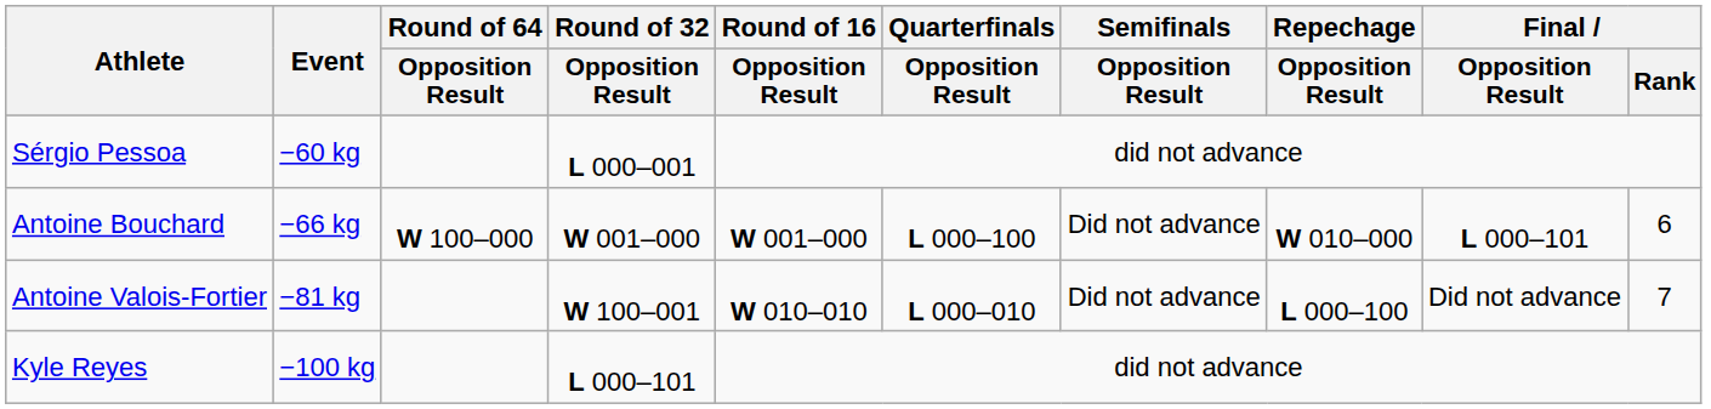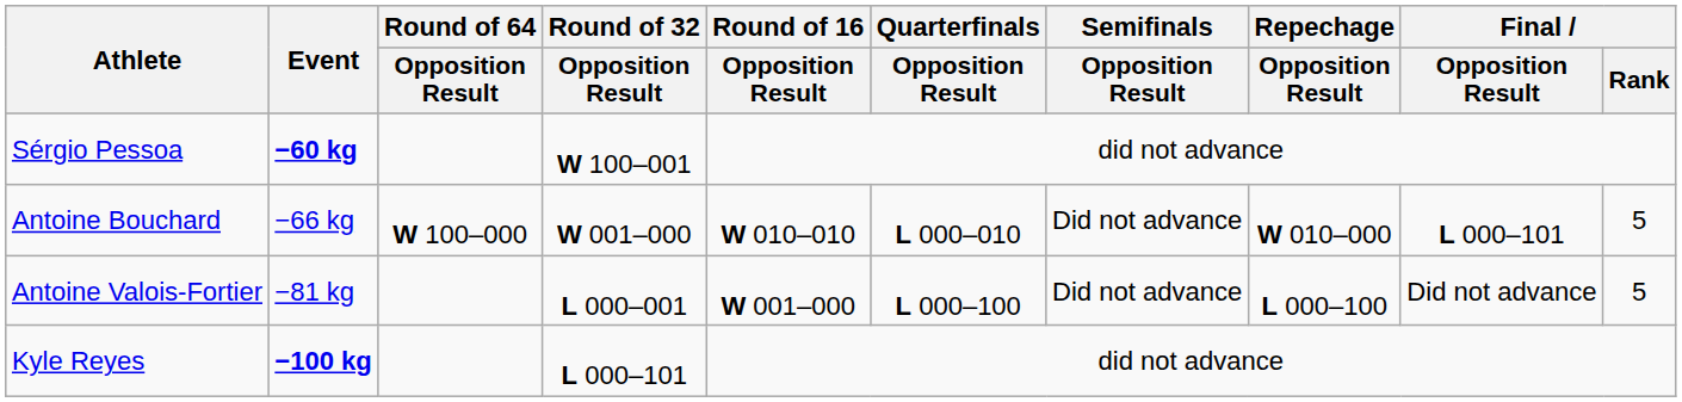Sérgio Pessoa | Event: normal -> bold
Sérgio Pessoa | Round of 32 / Opposition Result: L 000–001 -> W 100–001
Antoine Bouchard | Round of 16 / Opposition Result: W 001–000 -> W 010–010
Antoine Bouchard | Quarterfinals / Opposition Result: L 000–100 -> L 000–010
Antoine Bouchard | Final / Rank: 6 -> 5
Antoine Valois-Fortier | Round of 32 / Opposition Result: W 100–001 -> L 000–001
Antoine Valois-Fortier | Round of 16 / Opposition Result: W 010–010 -> W 001–000
Antoine Valois-Fortier | Quarterfinals / Opposition Result: L 000–010 -> L 000–100
Antoine Valois-Fortier | Final / Rank: 7 -> 5
Kyle Reyes | Event: normal -> bold
